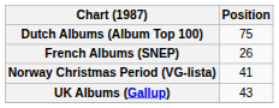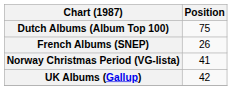UK Albums (Gallup) | Position: 43 -> 42
